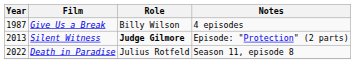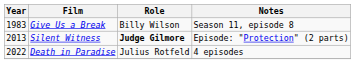Give Us a Break | Year: 1987 -> 1983
Give Us a Break | Notes: 4 episodes -> Season 11, episode 8
Death in Paradise | Notes: Season 11, episode 8 -> 4 episodes
